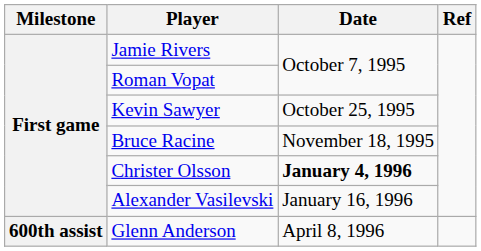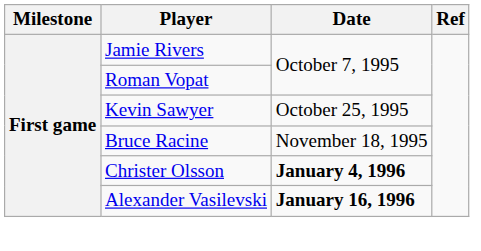Alexander Vasilevski | Date: normal -> bold
- row: 600th assist | Glenn Anderson | April 8, 1996
